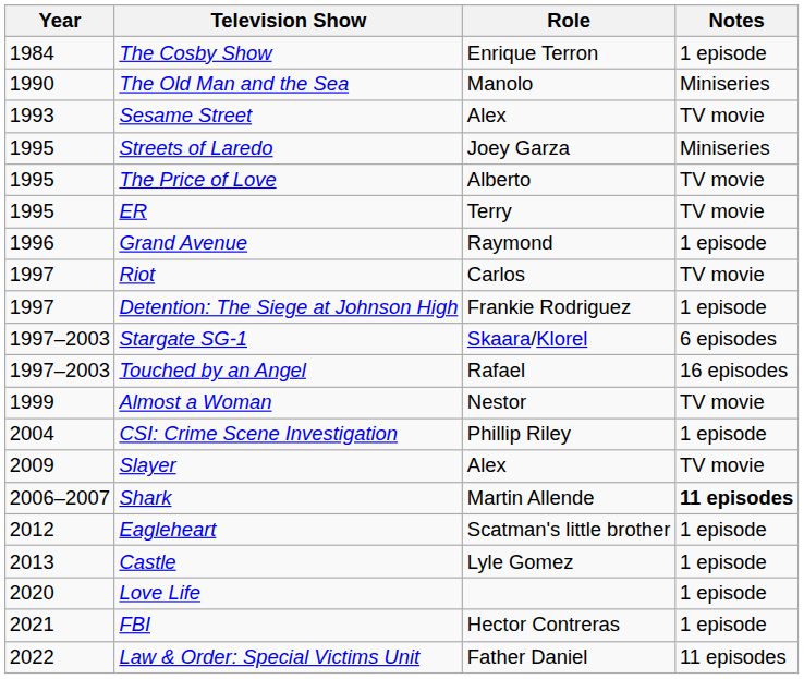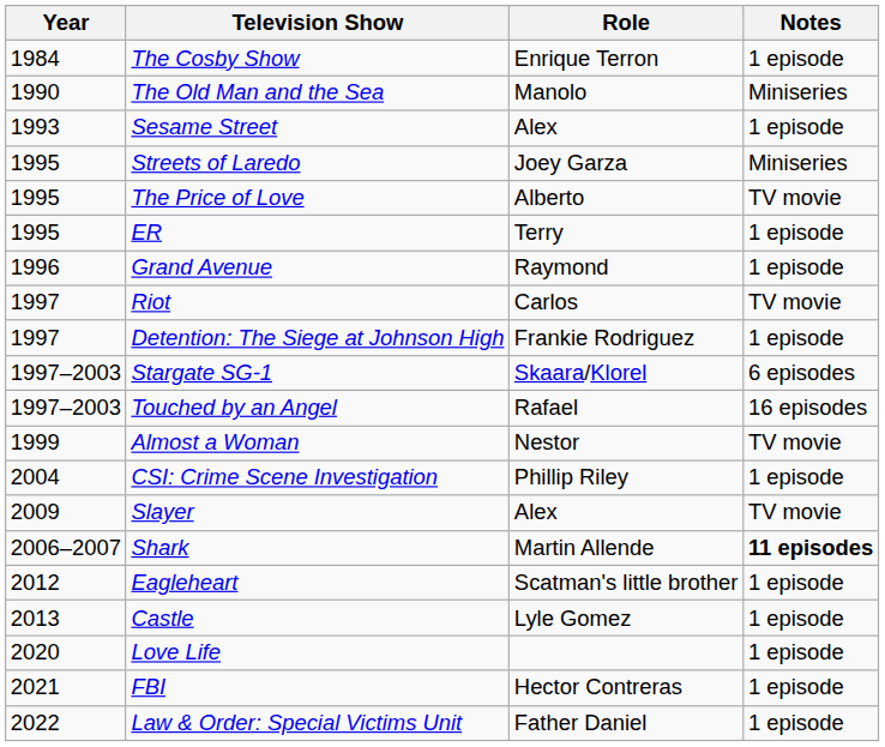Sesame Street | Notes: TV movie -> 1 episode
ER | Notes: TV movie -> 1 episode
Law & Order: Special Victims Unit | Notes: 11 episodes -> 1 episode
